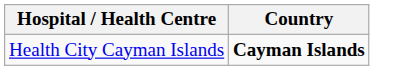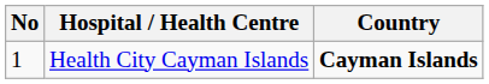+ column: No | 1
